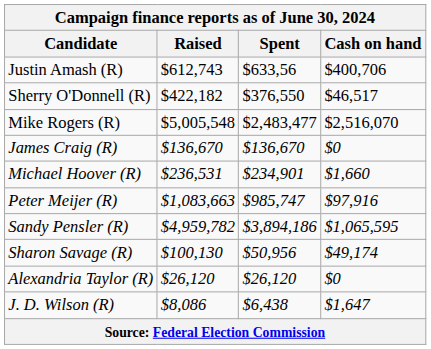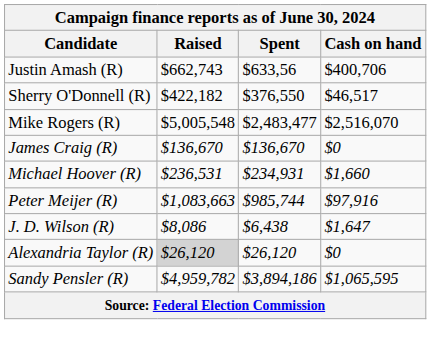Justin Amash (R) | Raised: $612,743 -> $662,743
Michael Hoover (R) | Spent: $234,901 -> $234,931
Peter Meijer (R) | Spent: $985,747 -> $985,744
rows swapped: Sandy Pensler (R) <-> J. D. Wilson (R)
- row: Sharon Savage (R) | $100,130 | $50,956 | $49,174
Alexandria Taylor (R) | Raised: no background -> lightgrey background
